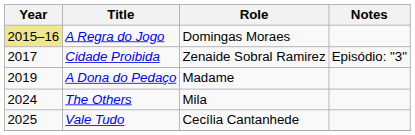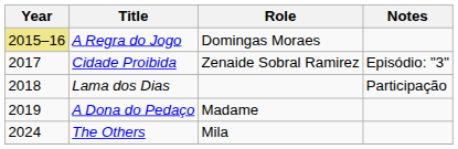+ row: 2018 | Lama dos Dias | Participação
- row: 2025 | Vale Tudo | Cecília Cantanhede
